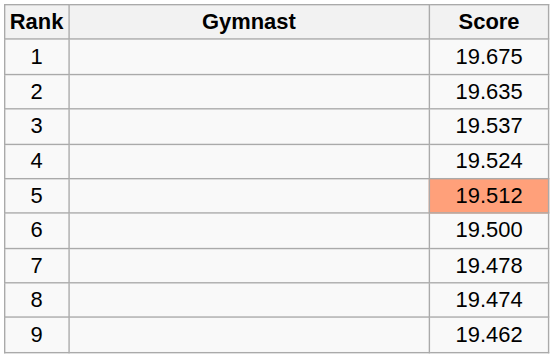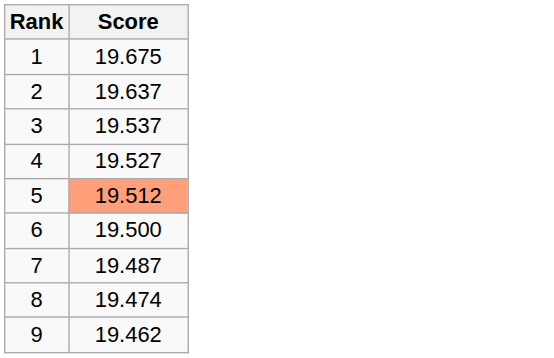- column: Gymnast
2 | Score: 19.635 -> 19.637
4 | Score: 19.524 -> 19.527
7 | Score: 19.478 -> 19.487
